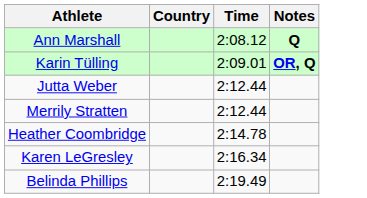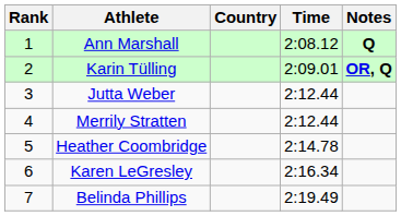+ column: Rank | 1 | 2 | 3 | 4 | 5 | 6 | 7
